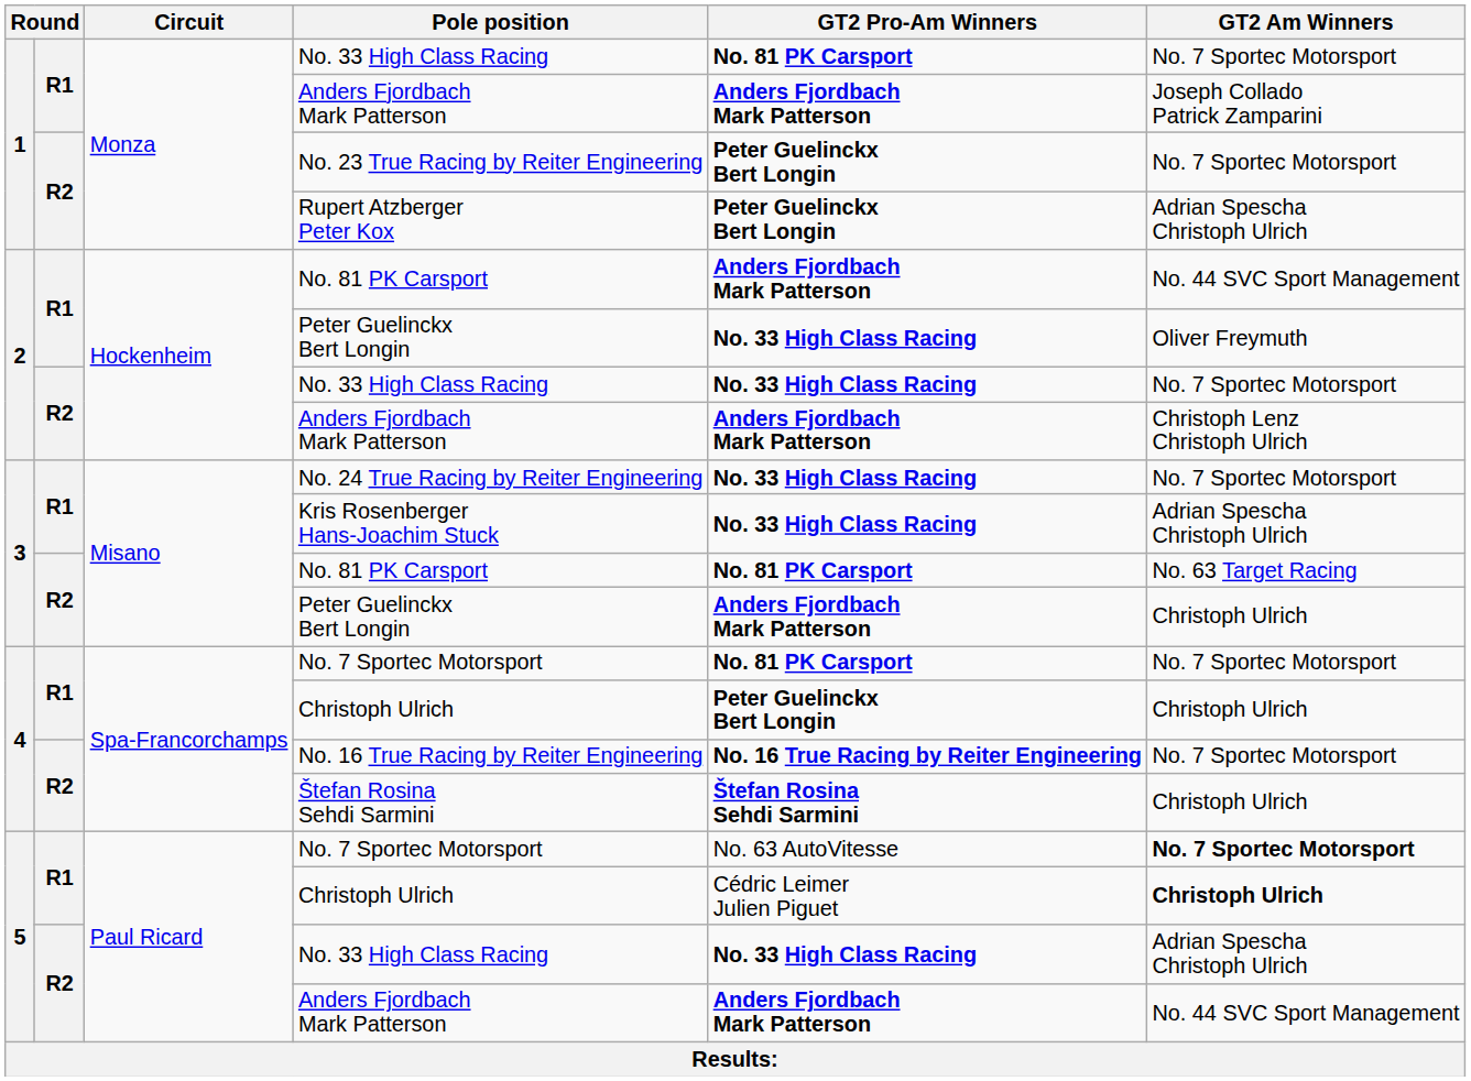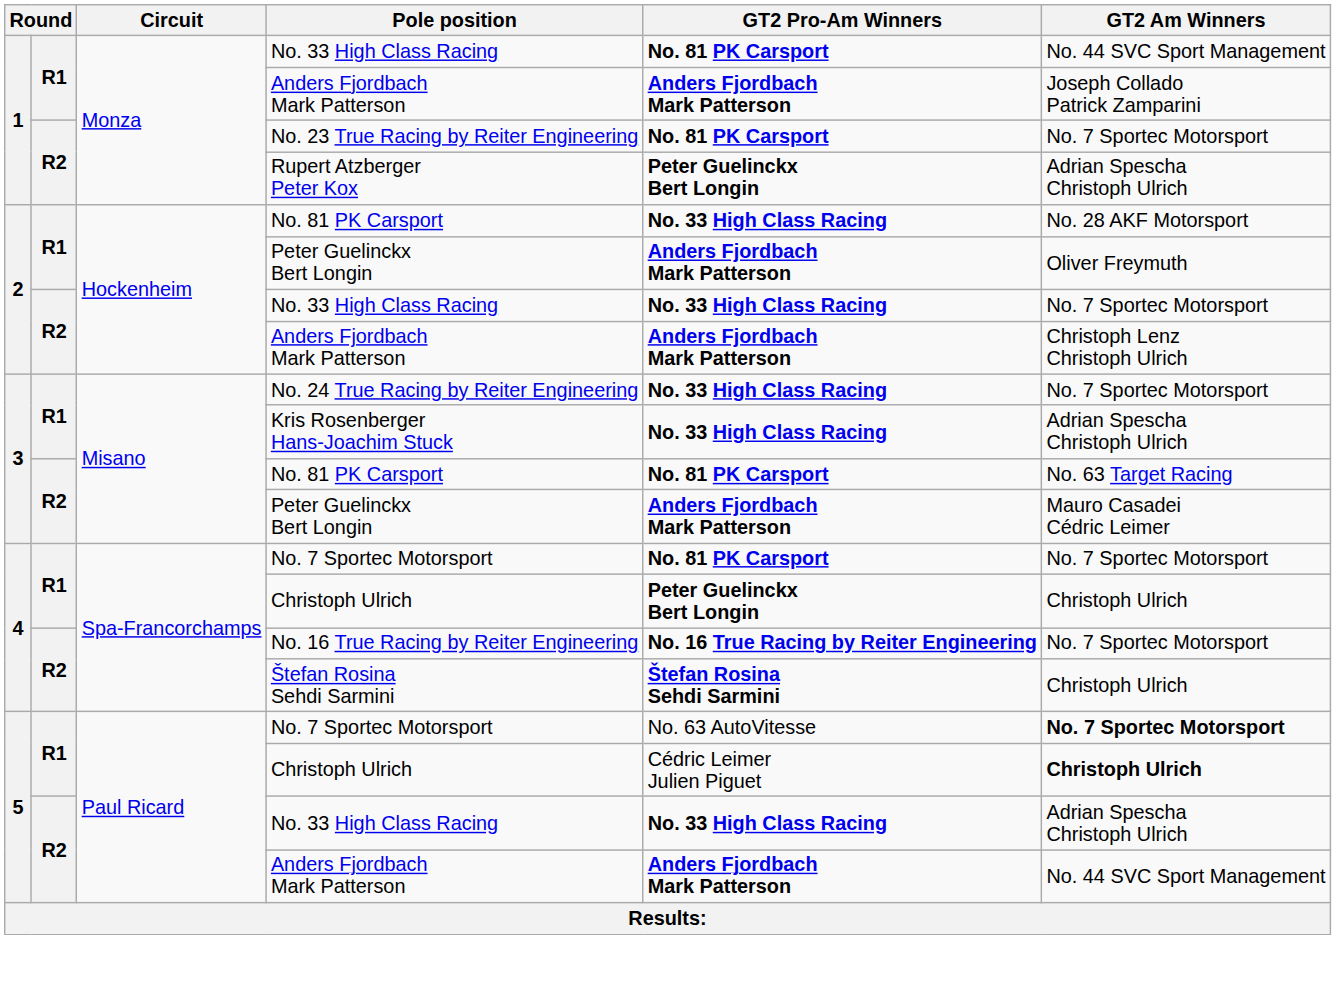1 / No. 33 High Class Racing | GT2 Am Winners: No. 7 Sportec Motorsport -> No. 44 SVC Sport Management
No. 23 True Racing by Reiter Engineering | GT2 Pro-Am Winners: Peter Guelinckx Bert Longin -> No. 81 PK Carsport
2 / No. 81 PK Carsport | GT2 Pro-Am Winners: Anders Fjordbach Mark Patterson -> No. 33 High Class Racing
2 / No. 81 PK Carsport | GT2 Am Winners: No. 44 SVC Sport Management -> No. 28 AKF Motorsport
2 / Peter Guelinckx Bert Longin | GT2 Pro-Am Winners: No. 33 High Class Racing -> Anders Fjordbach Mark Patterson
3 / Peter Guelinckx Bert Longin | GT2 Am Winners: Christoph Ulrich -> Mauro Casadei Cédric Leimer
